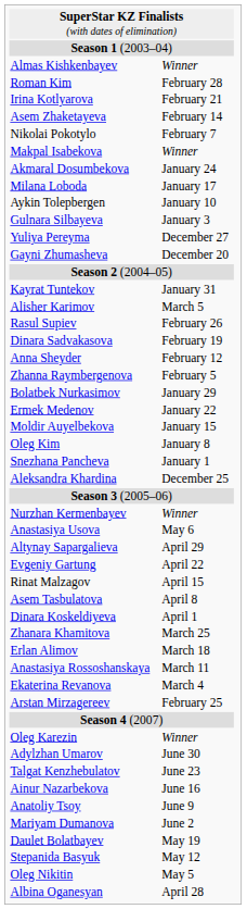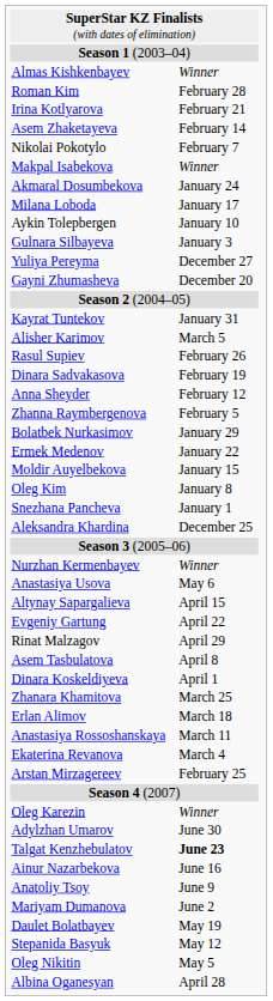Altynay Sapargalieva | column 2: April 29 -> April 15
Rinat Malzagov | column 2: April 15 -> April 29
Talgat Kenzhebulatov | column 2: normal -> bold
